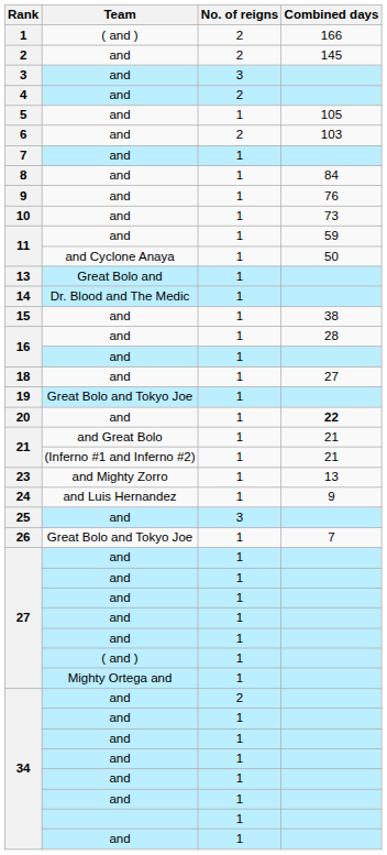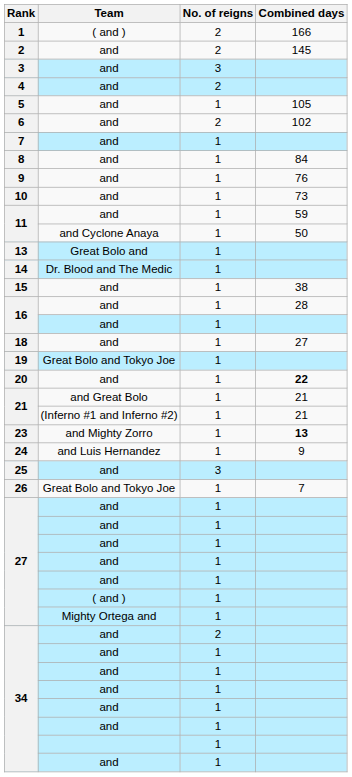6 | Combined days: 103 -> 102
23 | Combined days: normal -> bold
